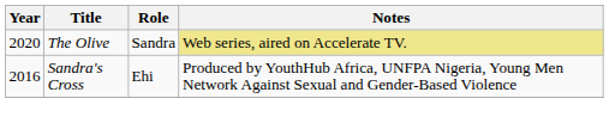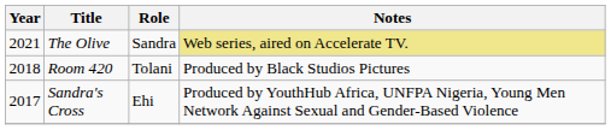The Olive | Year: 2020 -> 2021
+ row: 2018 | Room 420 | Tolani | Produced by Black Studios Pictures
Sandra's Cross | Year: 2016 -> 2017
